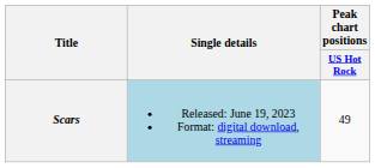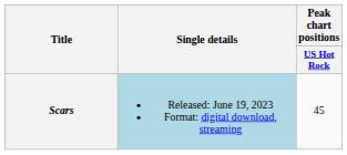Scars | Peak chart positions / US Hot Rock: 49 -> 45
